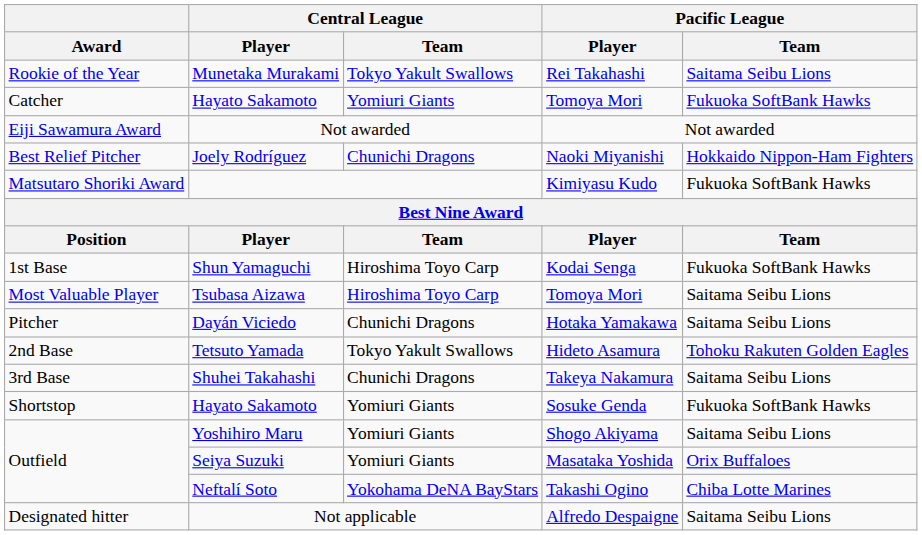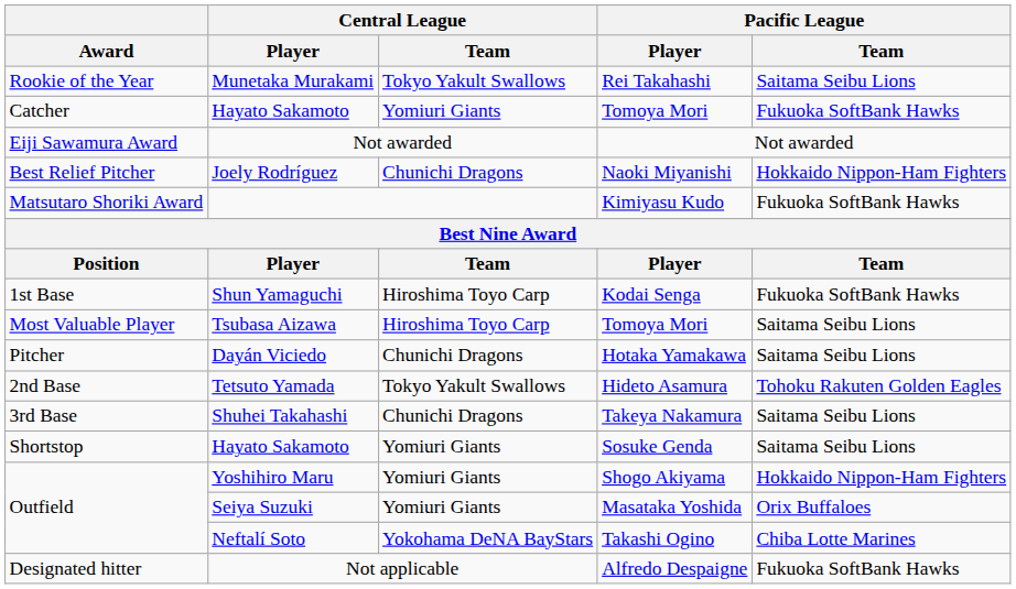Hayato Sakamoto / Sosuke Genda | Pacific League / Team: Fukuoka SoftBank Hawks -> Saitama Seibu Lions
Yoshihiro Maru | Pacific League / Team: Saitama Seibu Lions -> Hokkaido Nippon-Ham Fighters
Not applicable | Pacific League / Team: Saitama Seibu Lions -> Fukuoka SoftBank Hawks
